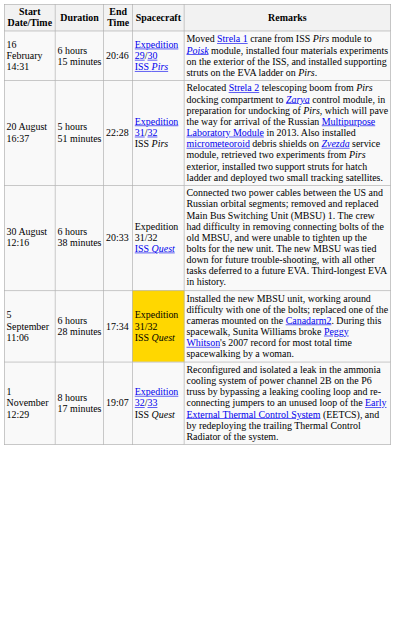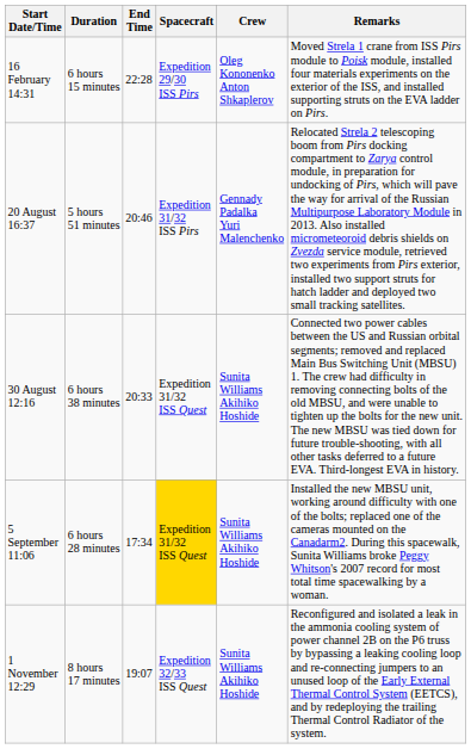+ column: Crew | Oleg Kononenko Anton Shkaplerov | Gennady Padalka Yuri Malenchenko | Sunita Williams Akihiko Hoshide | Sunita Williams Akihiko Hoshide | Sunita Williams Akihiko Hoshide
16 February 14:31 | End Time: 20:46 -> 22:28
20 August 16:37 | End Time: 22:28 -> 20:46
